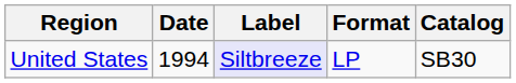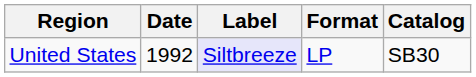United States | Date: 1994 -> 1992
